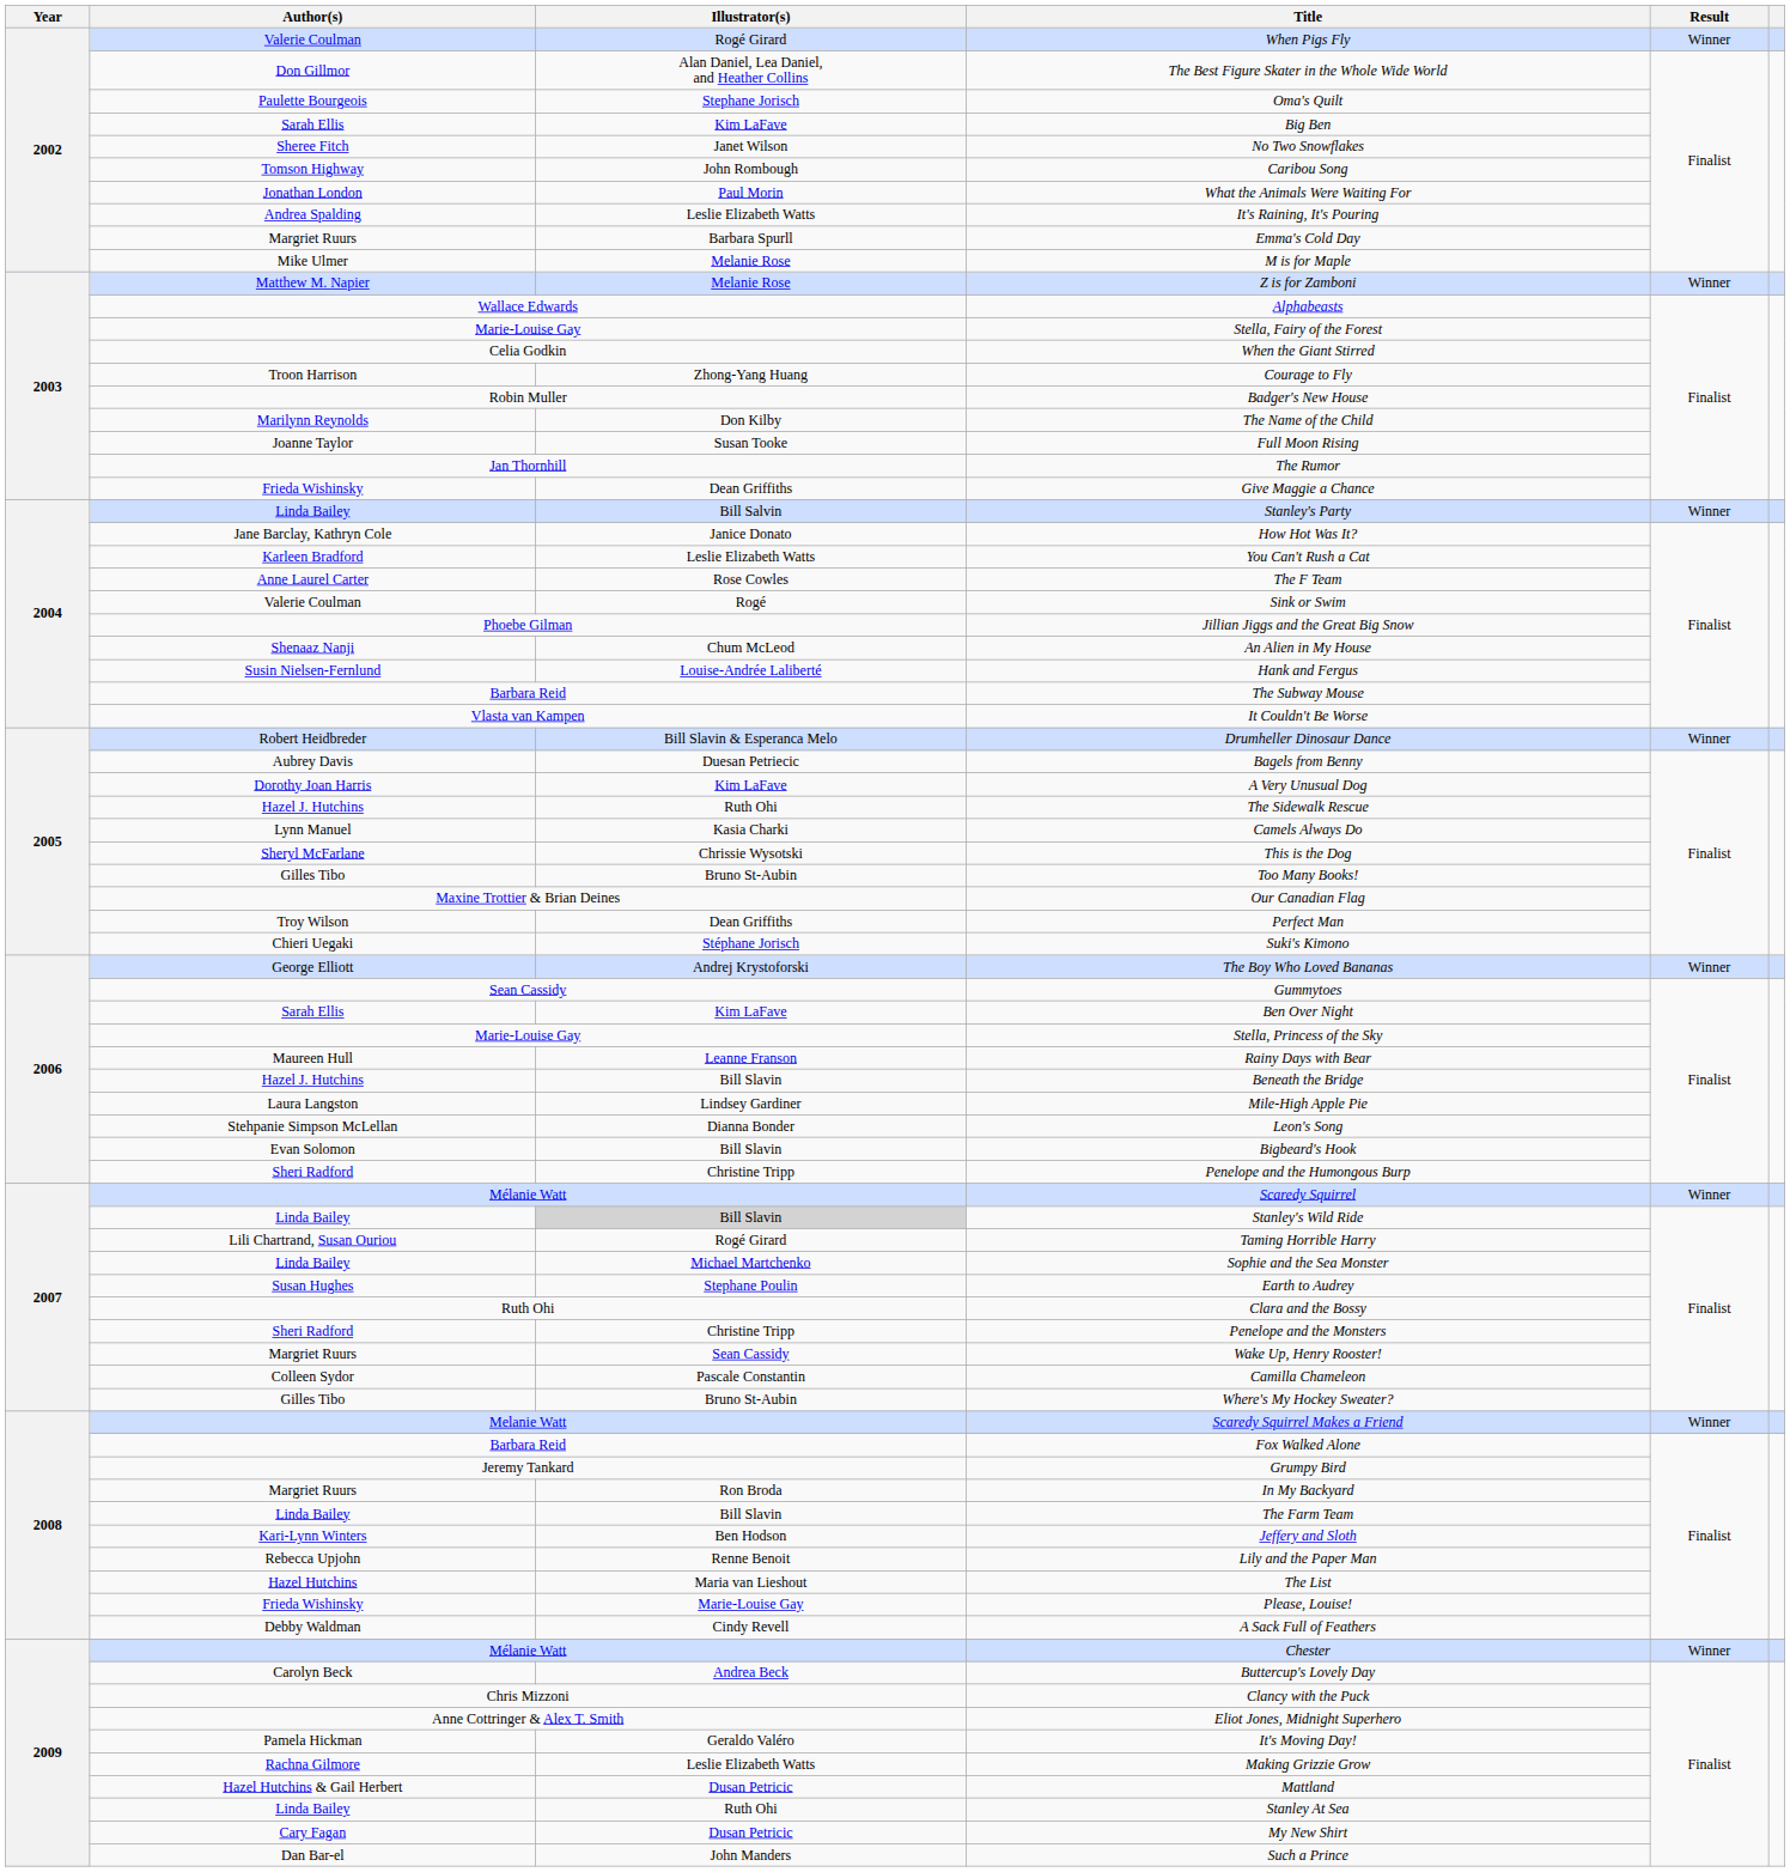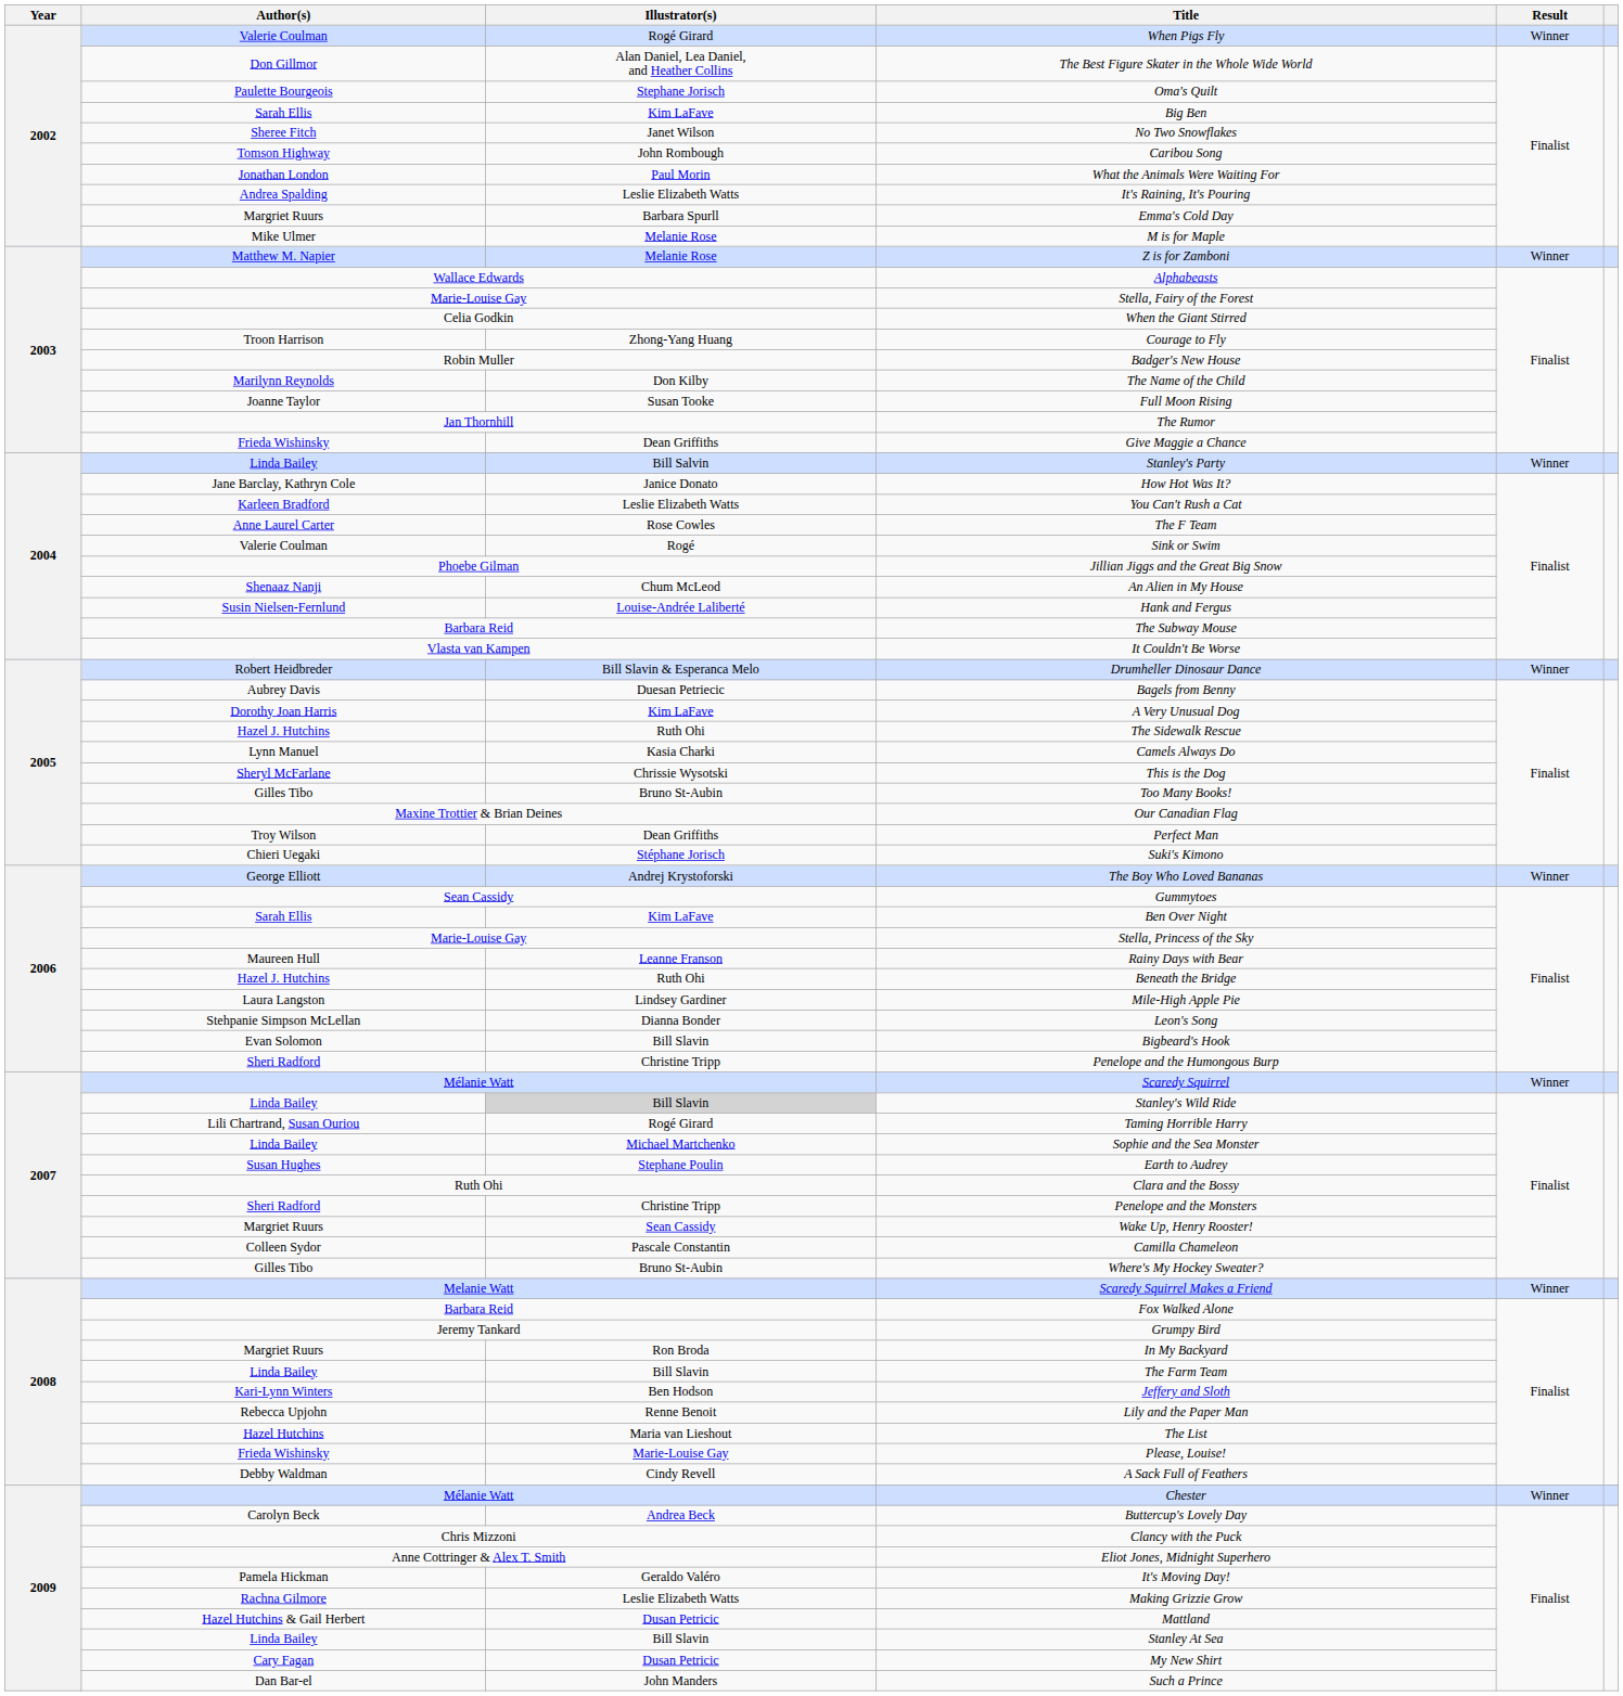Beneath the Bridge | Illustrator(s): Bill Slavin -> Ruth Ohi
Stanley At Sea | Illustrator(s): Ruth Ohi -> Bill Slavin
